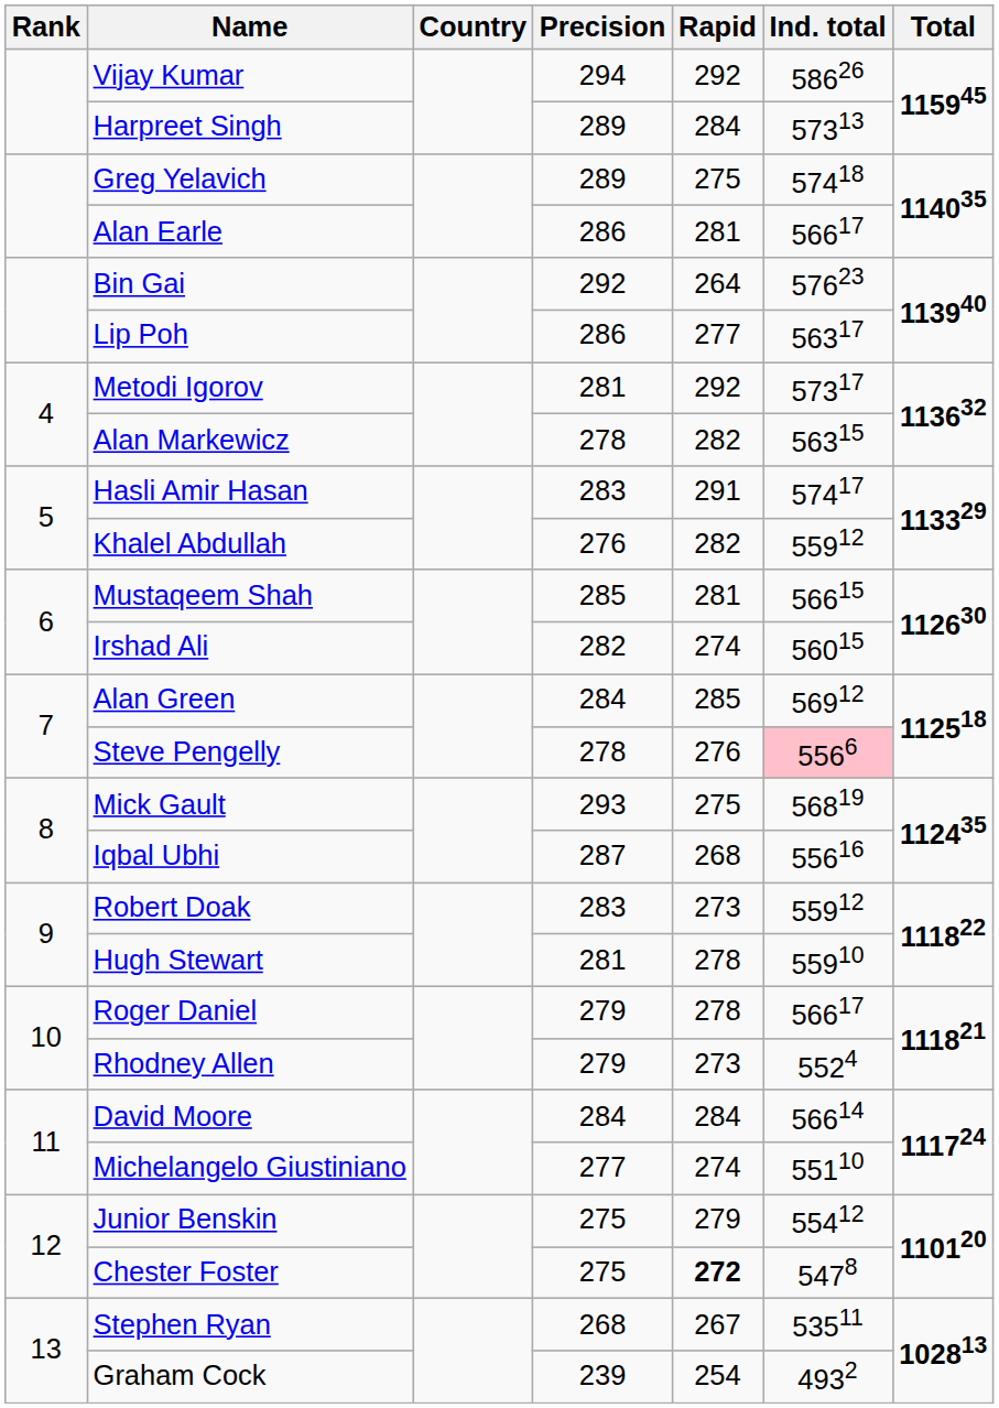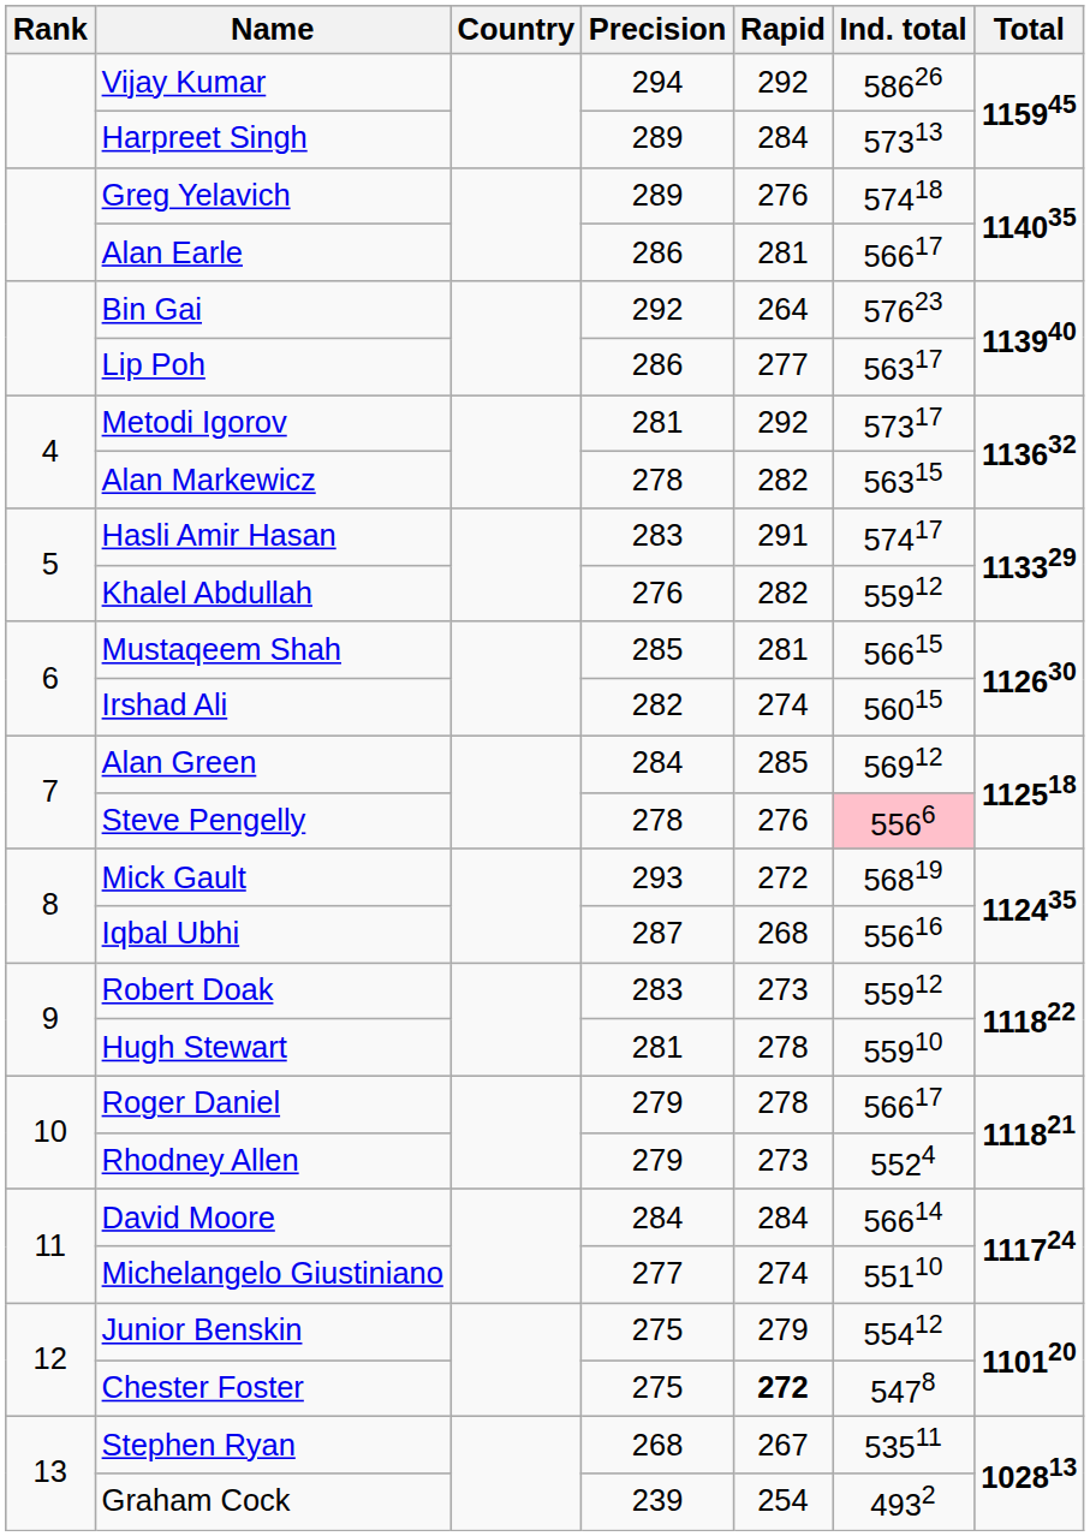Greg Yelavich | Rapid: 275 -> 276
Mick Gault | Rapid: 275 -> 272
